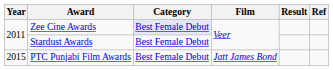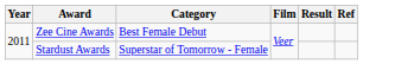Zee Cine Awards | Category: lavender background -> no background
Stardust Awards | Category: Best Female Debut -> Superstar of Tomorrow - Female
- row: 2015 | PTC Punjabi Film Awards | Best Female Debut | Jatt James Bond
